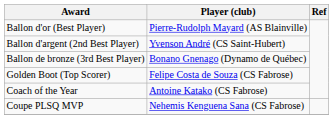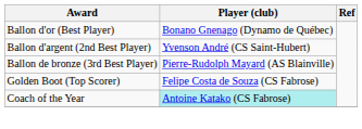Ballon d'or (Best Player) | Player (club): Pierre-Rudolph Mayard (AS Blainville) -> Bonano Gnenago (Dynamo de Québec)
Ballon de bronze (3rd Best Player) | Player (club): Bonano Gnenago (Dynamo de Québec) -> Pierre-Rudolph Mayard (AS Blainville)
Coach of the Year | Player (club): no background -> paleturquoise background
- row: Coupe PLSQ MVP | Nehemis Kenguena Sana (CS Fabrose)
